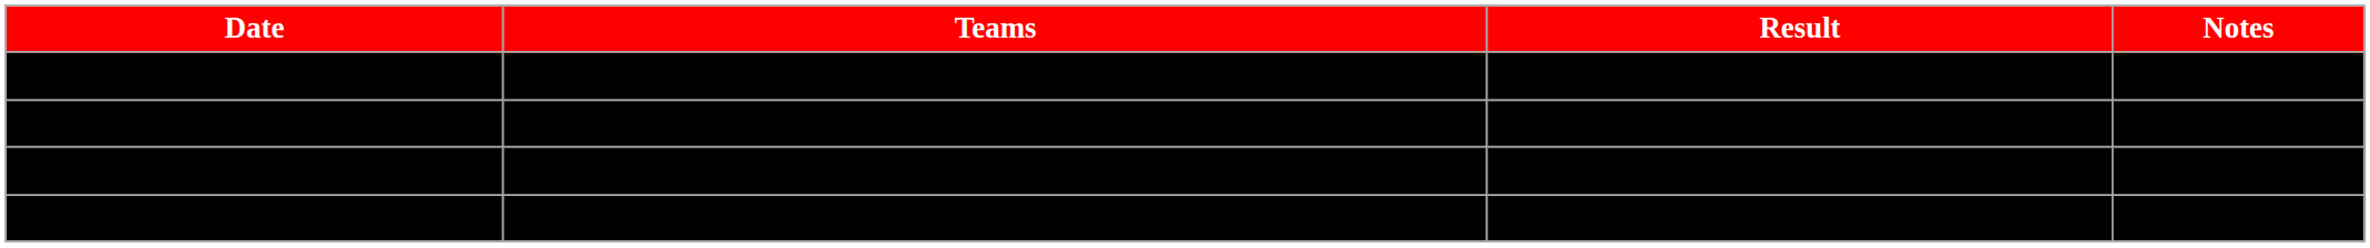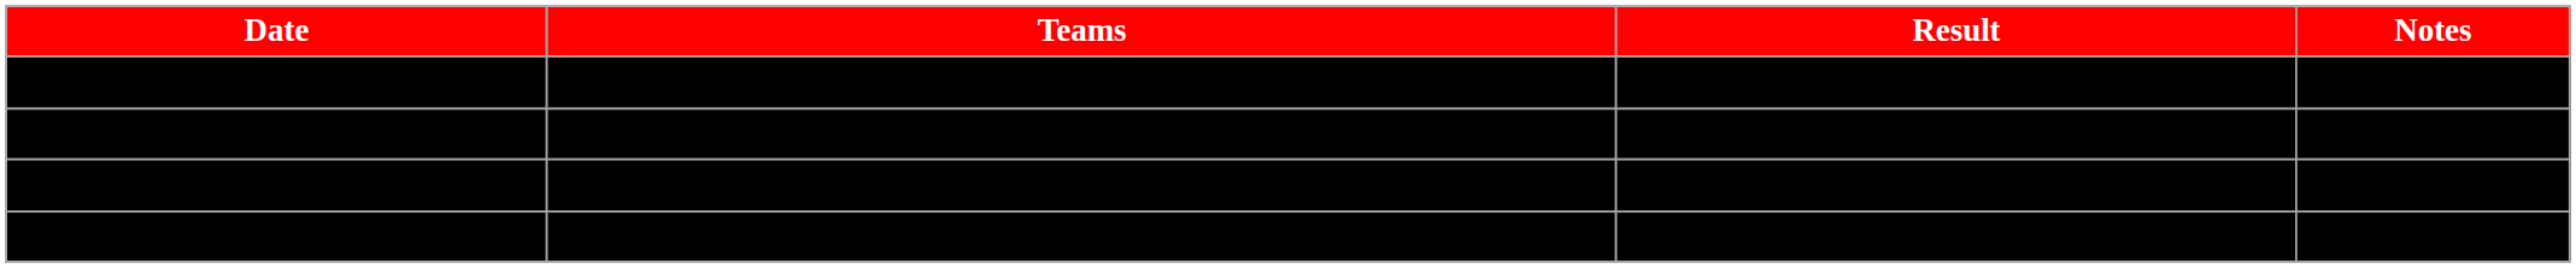rows swapped: Switzerland vs. France <-> Slovakia vs. Germany
